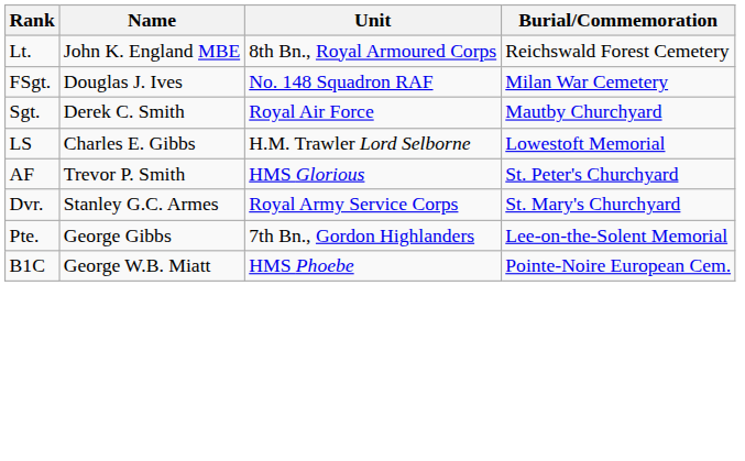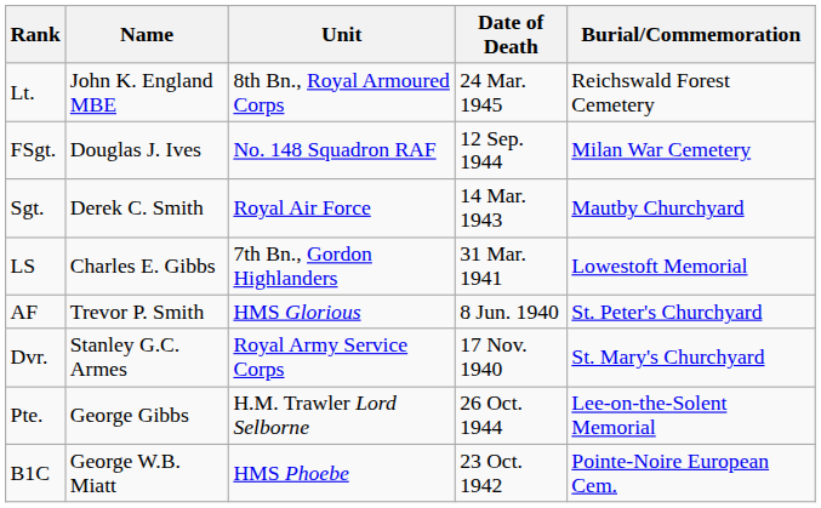+ column: Date of Death | 24 Mar. 1945 | 12 Sep. 1944 | 14 Mar. 1943 | 31 Mar. 1941 | 8 Jun. 1940 | 17 Nov. 1940 | 26 Oct. 1944 | 23 Oct. 1942
LS | Unit: H.M. Trawler Lord Selborne -> 7th Bn., Gordon Highlanders
Pte. | Unit: 7th Bn., Gordon Highlanders -> H.M. Trawler Lord Selborne
